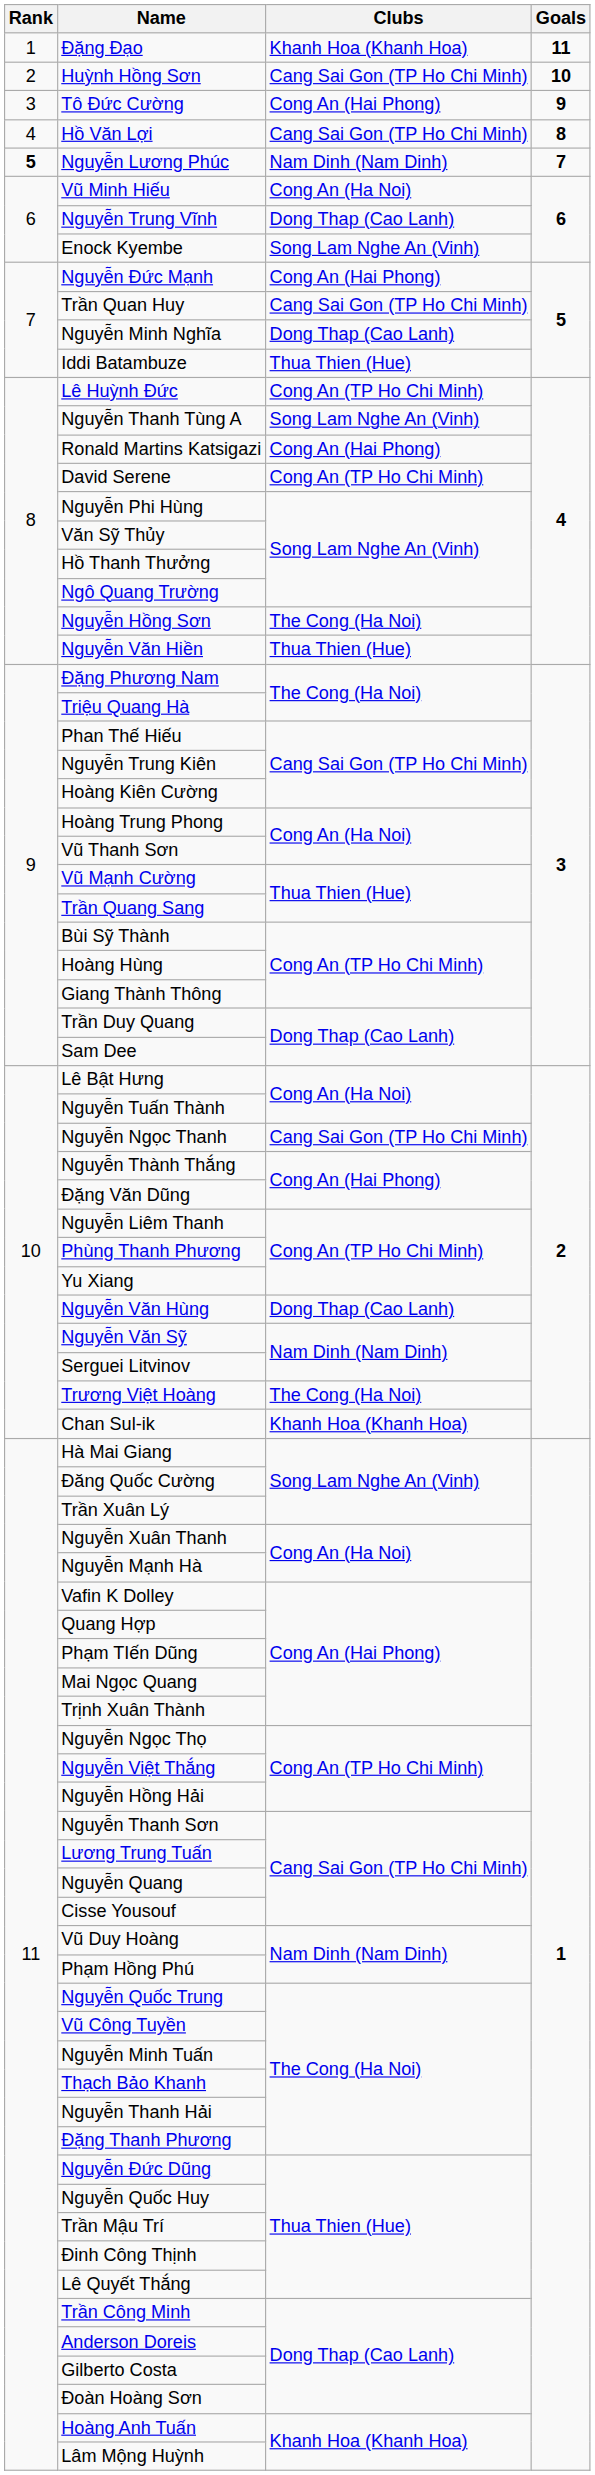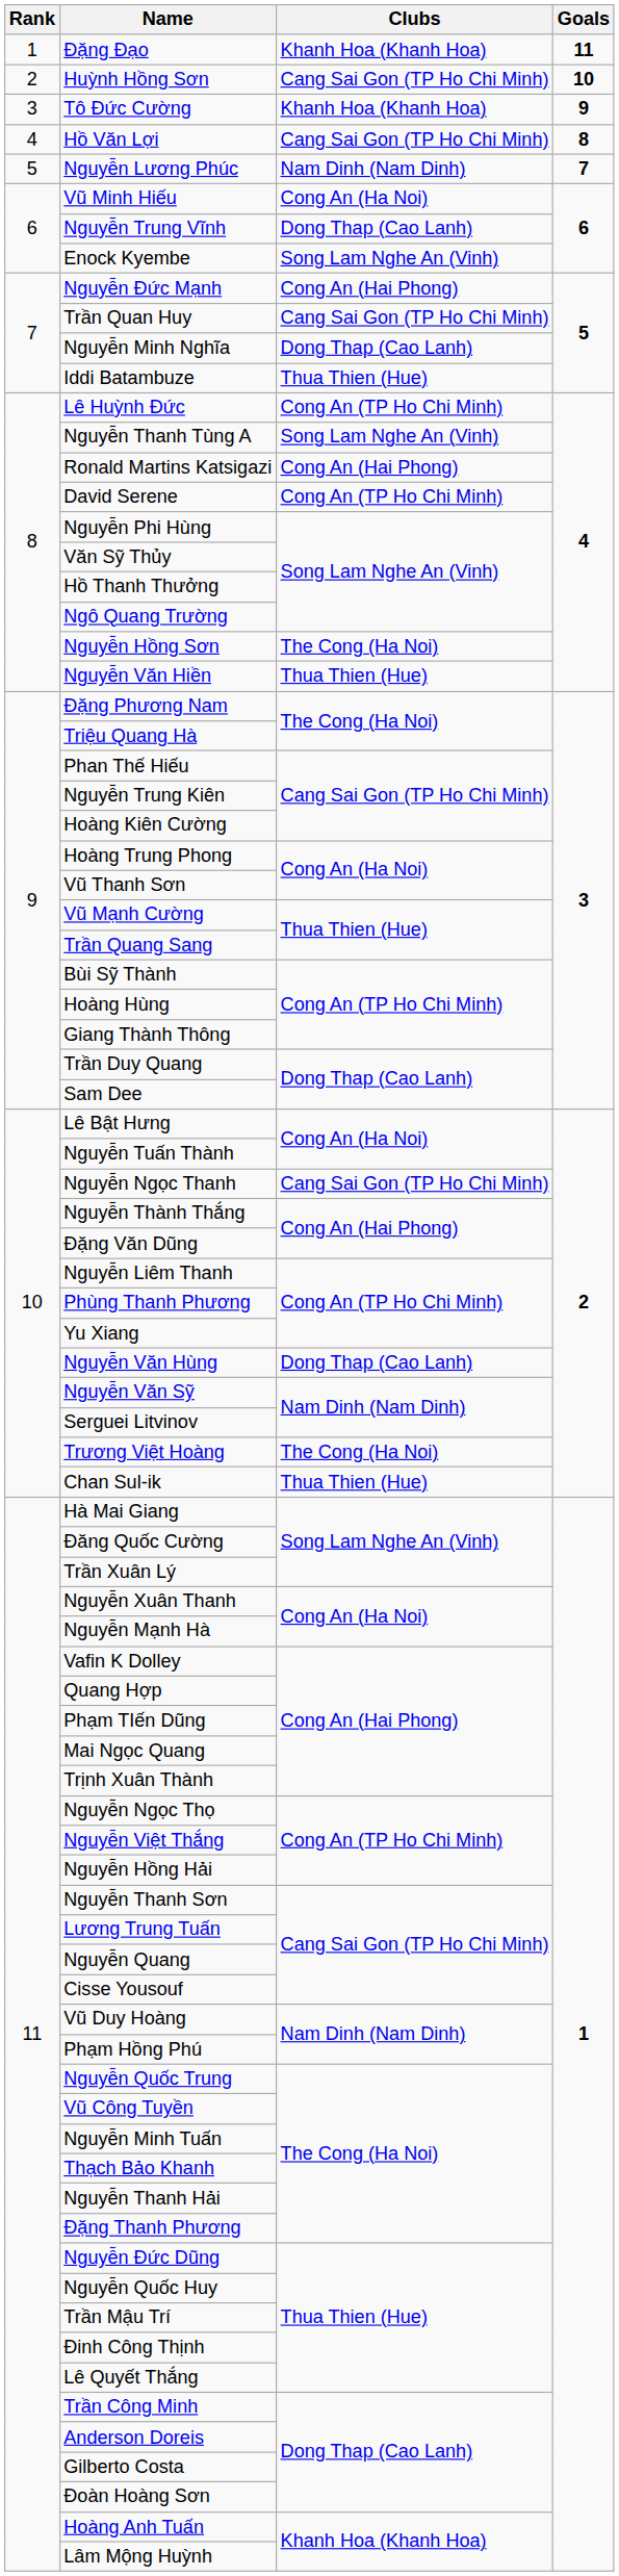Tô Đức Cường | Clubs: Cong An (Hai Phong) -> Khanh Hoa (Khanh Hoa)
Nguyễn Lương Phúc | Rank: bold -> normal
Chan Sul-ik | Clubs: Khanh Hoa (Khanh Hoa) -> Thua Thien (Hue)
